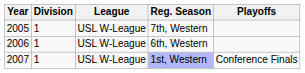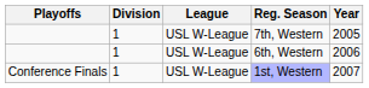columns swapped: Year <-> Playoffs
